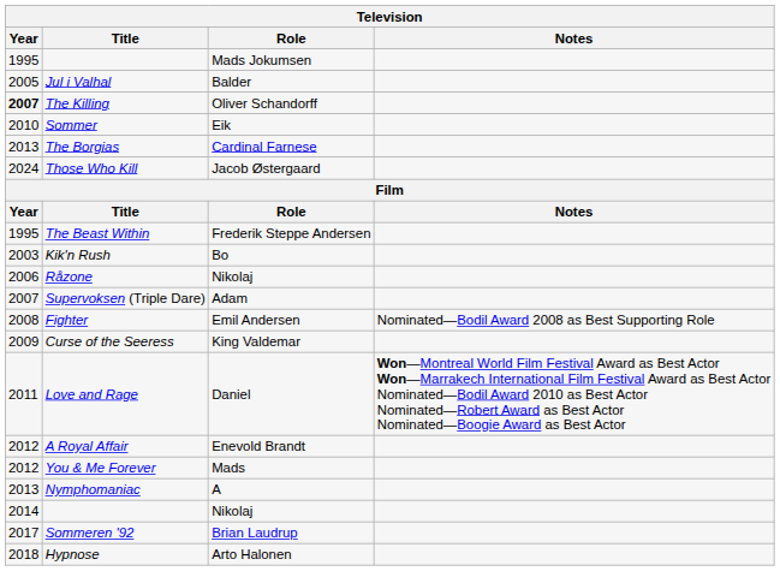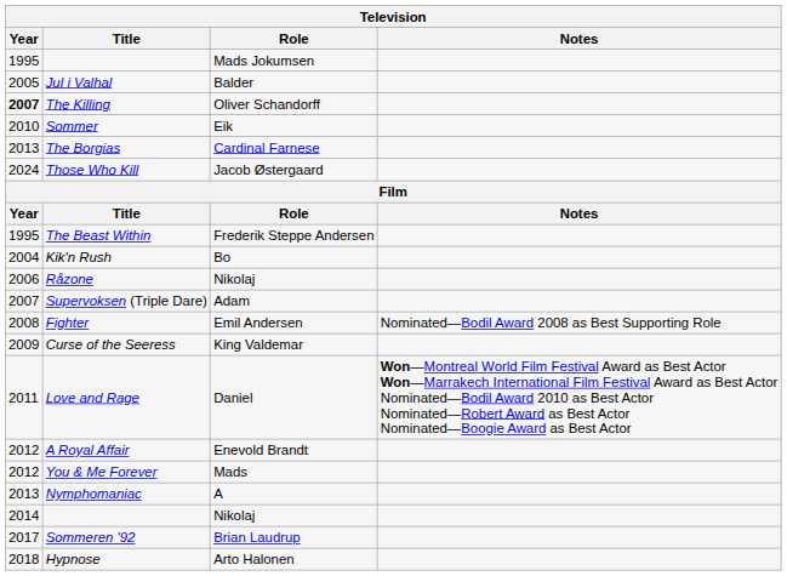Kik'n Rush | Year: 2003 -> 2004
